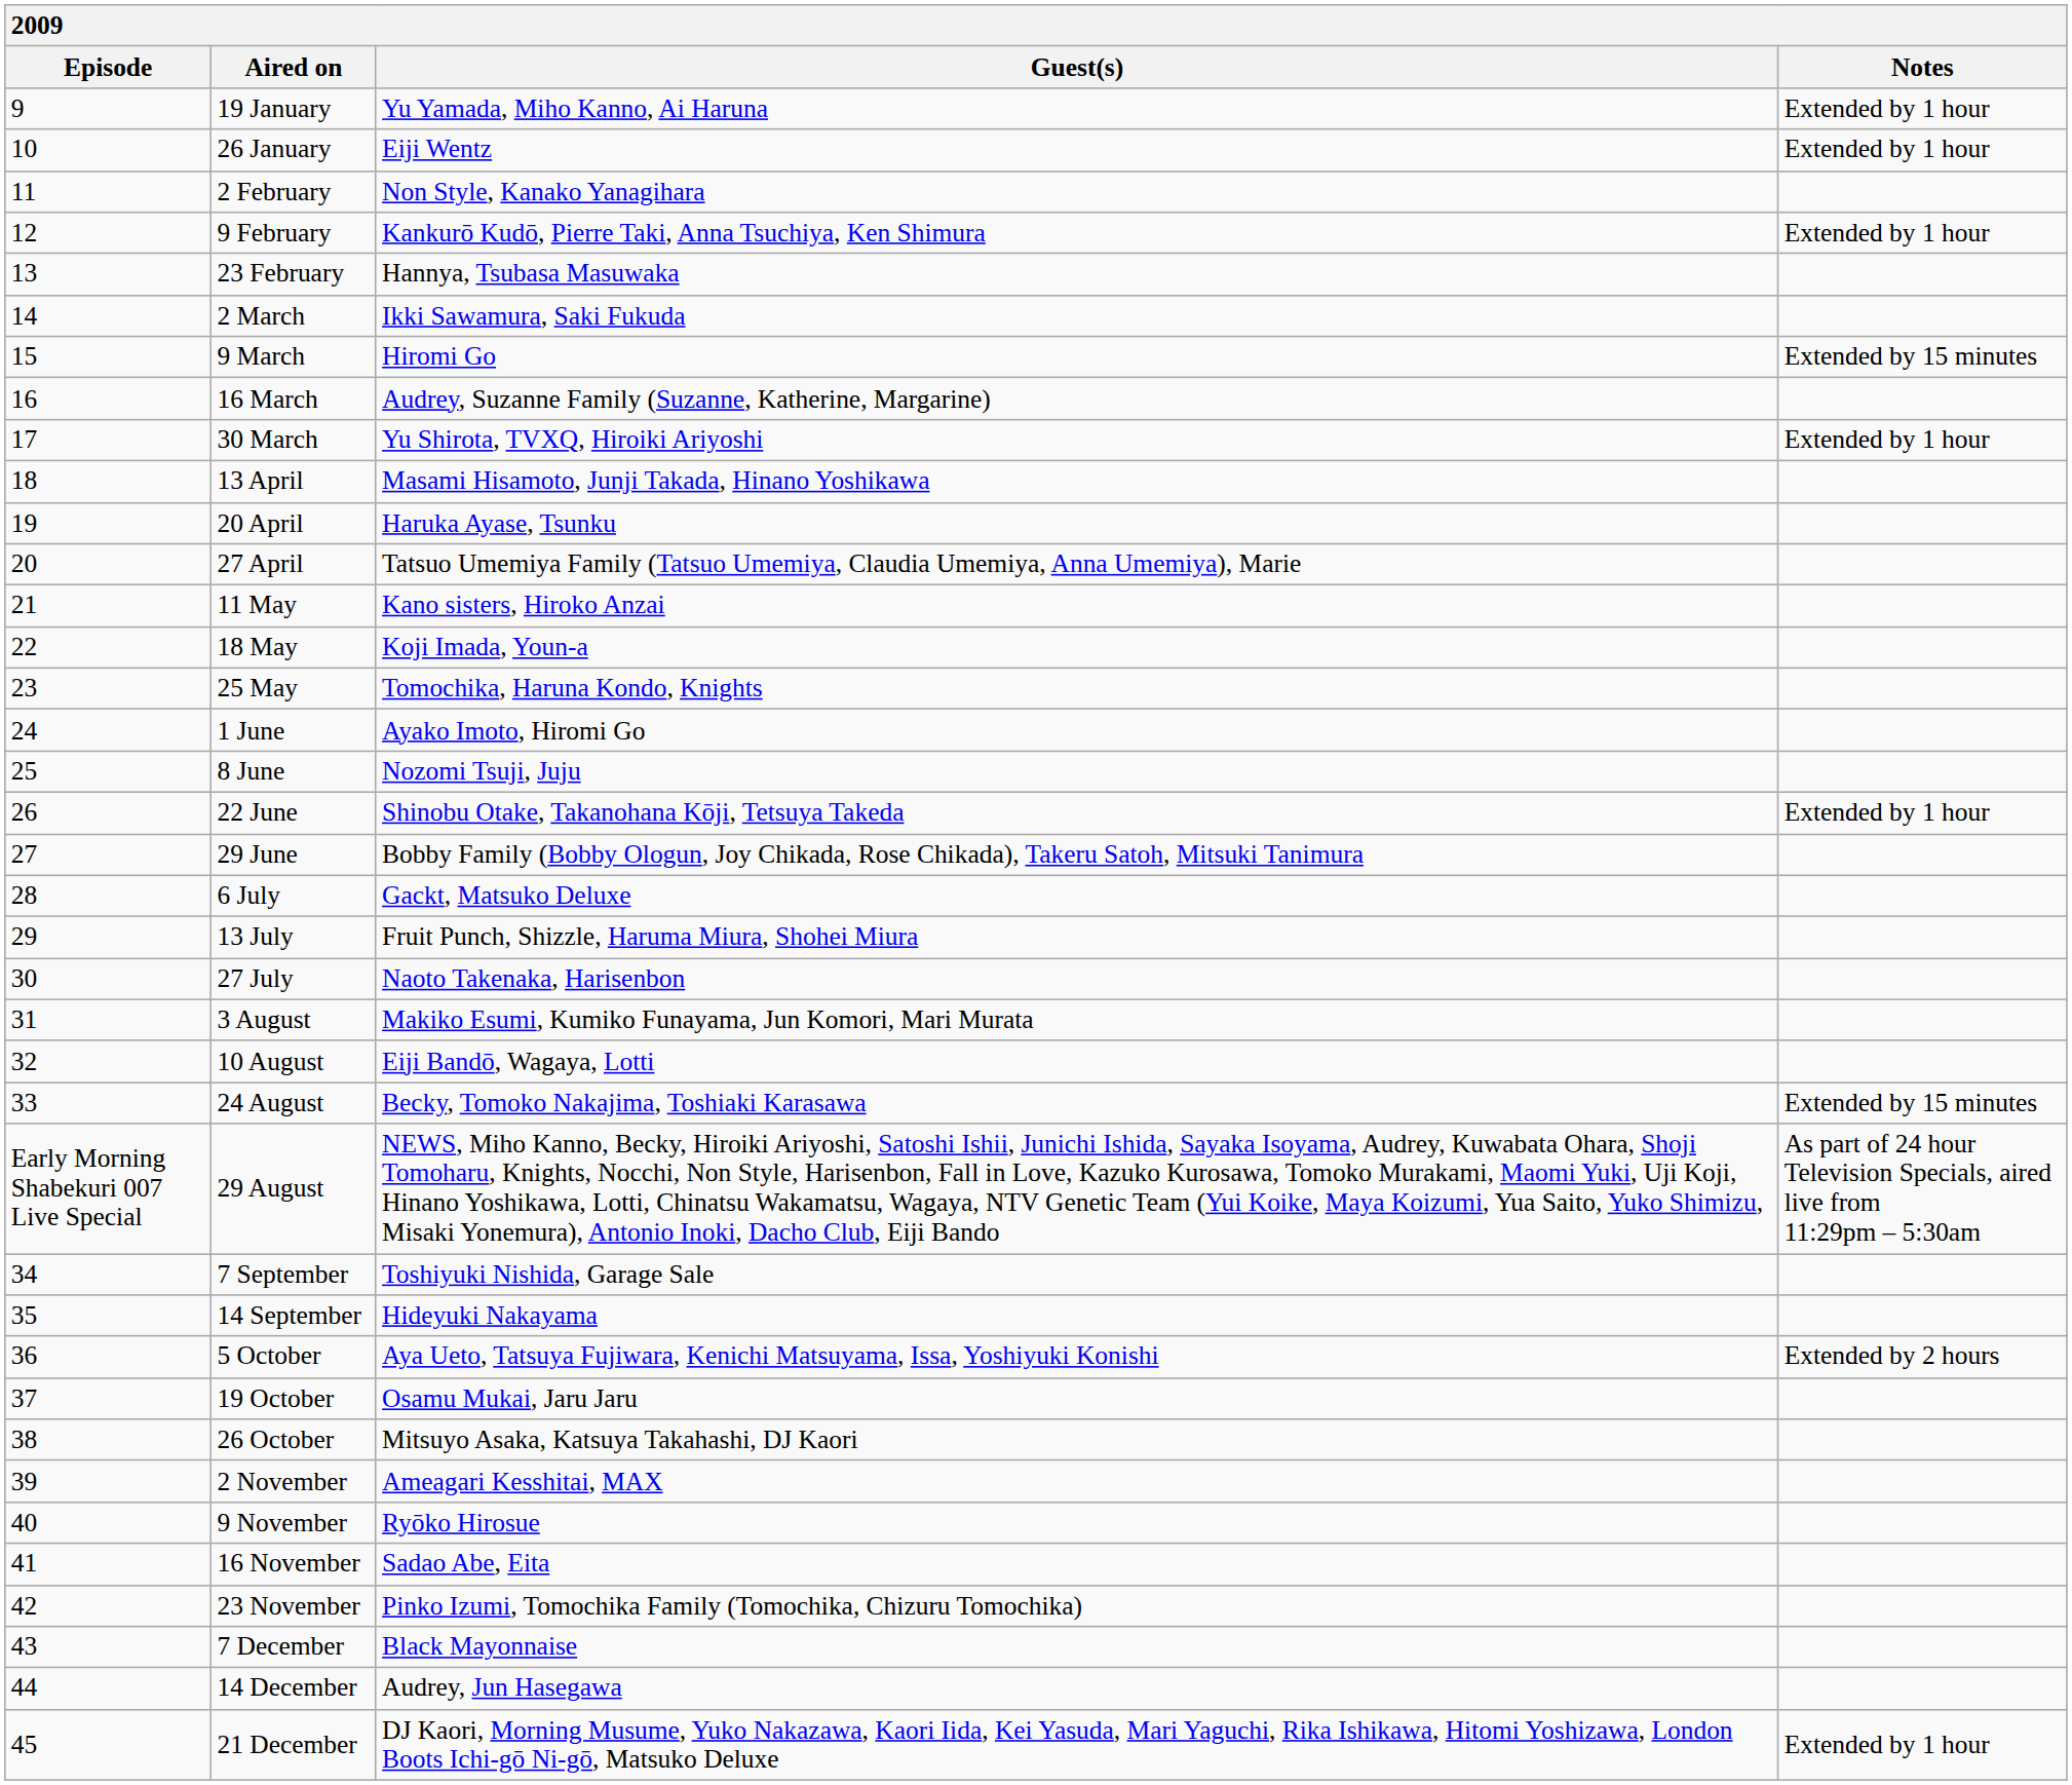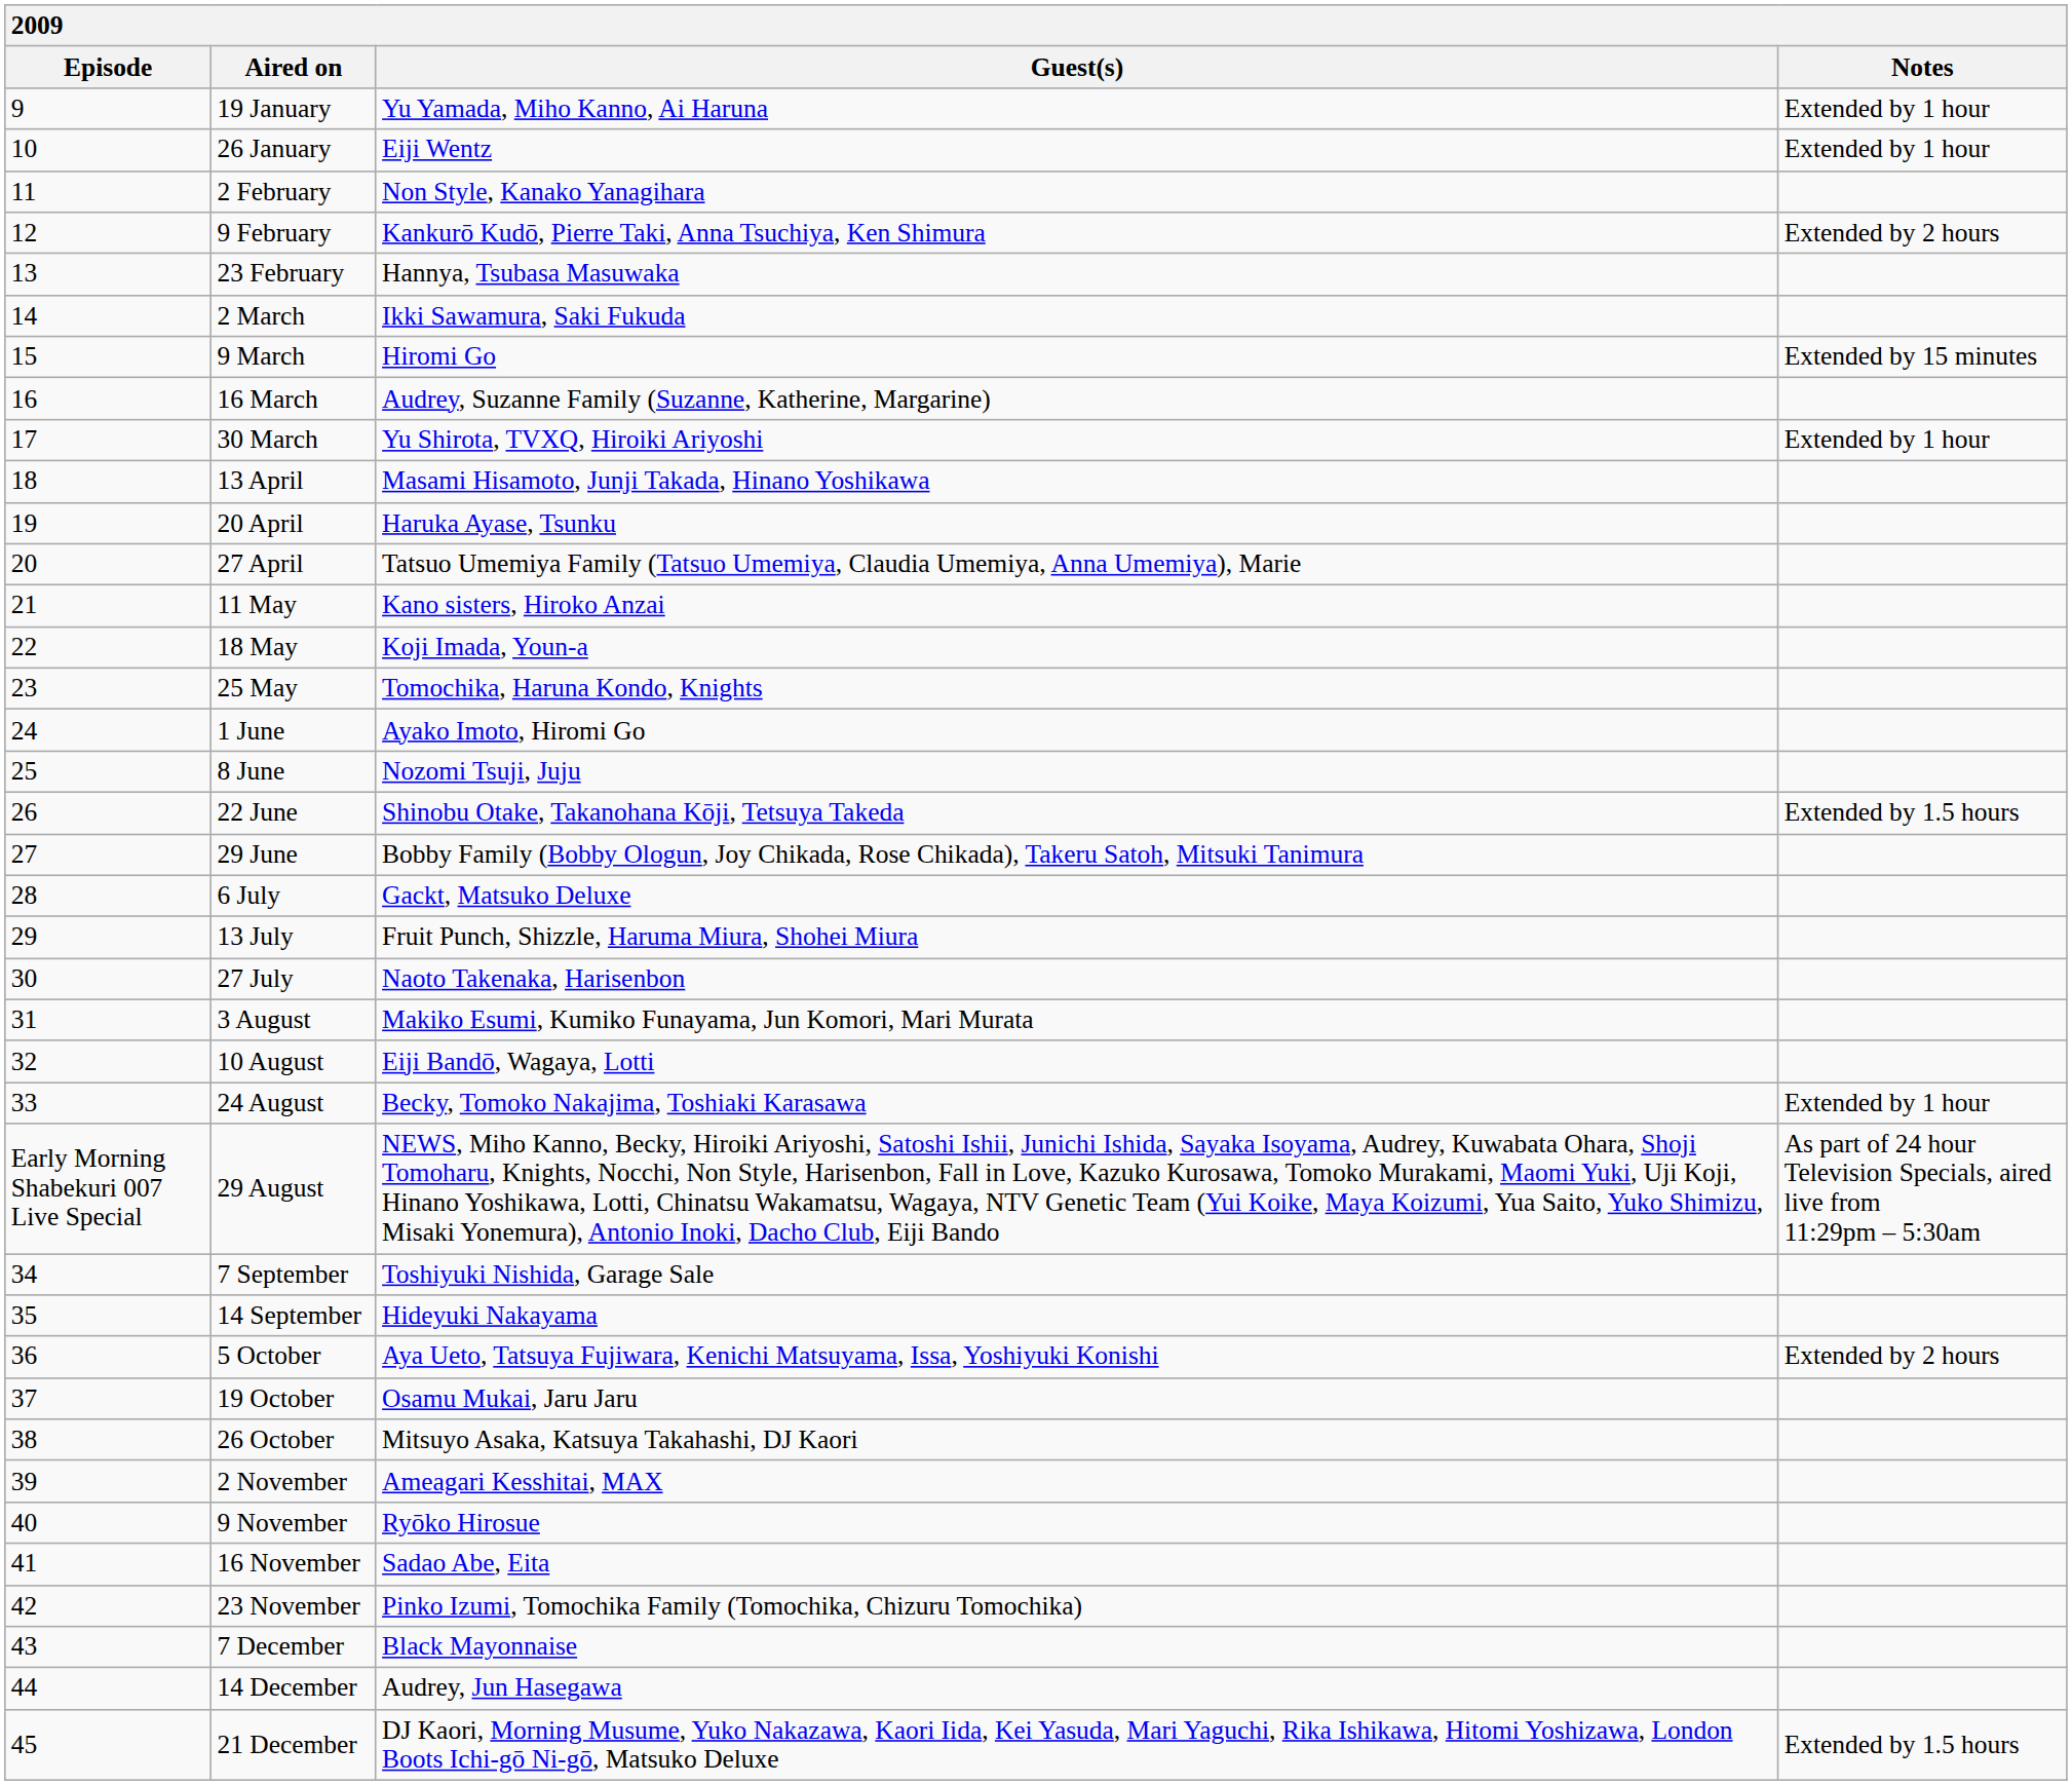9 February | Notes: Extended by 1 hour -> Extended by 2 hours
22 June | Notes: Extended by 1 hour -> Extended by 1.5 hours
24 August | Notes: Extended by 15 minutes -> Extended by 1 hour
21 December | Notes: Extended by 1 hour -> Extended by 1.5 hours
